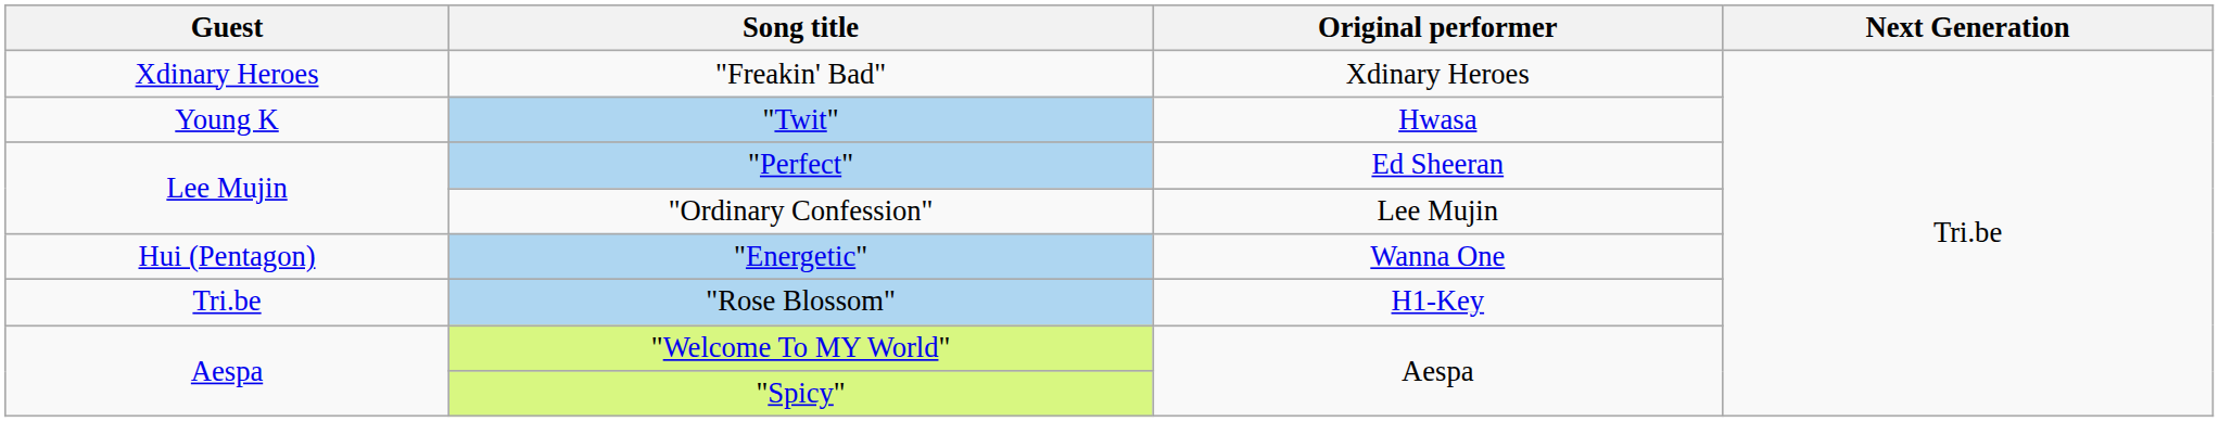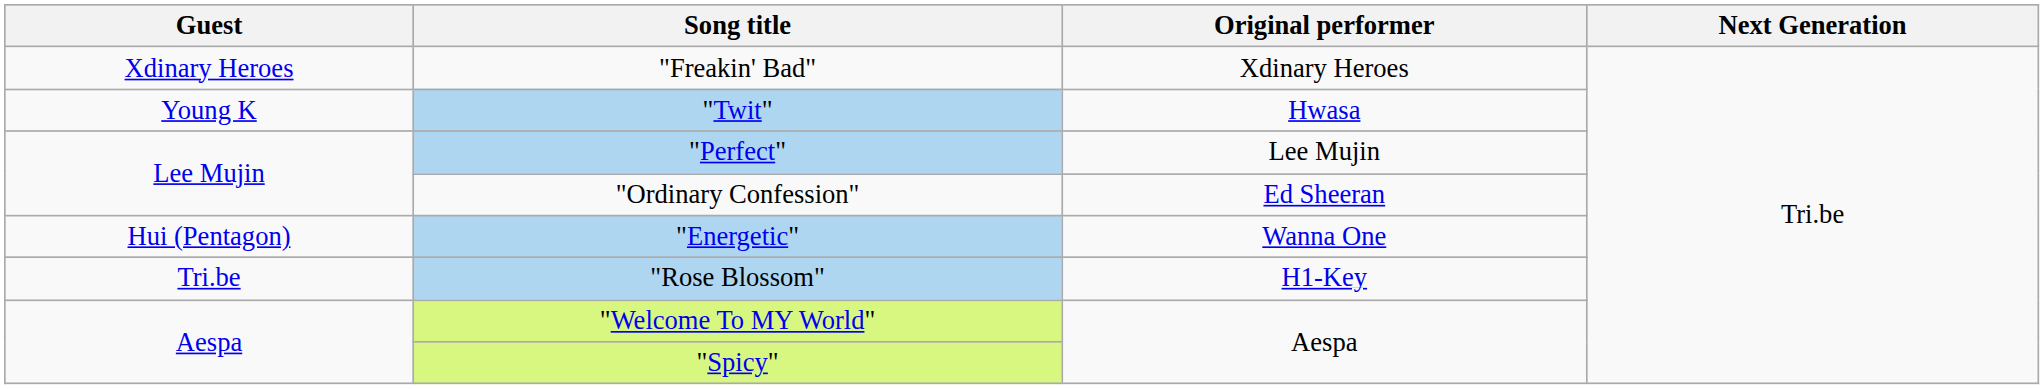"Perfect" | Original performer: Ed Sheeran -> Lee Mujin
"Ordinary Confession" | Original performer: Lee Mujin -> Ed Sheeran
